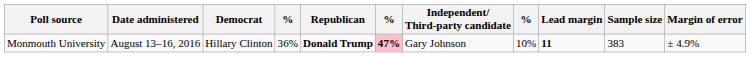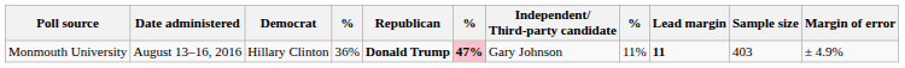Monmouth University | column 8: 10% -> 11%
Monmouth University | Sample size: 383 -> 403
